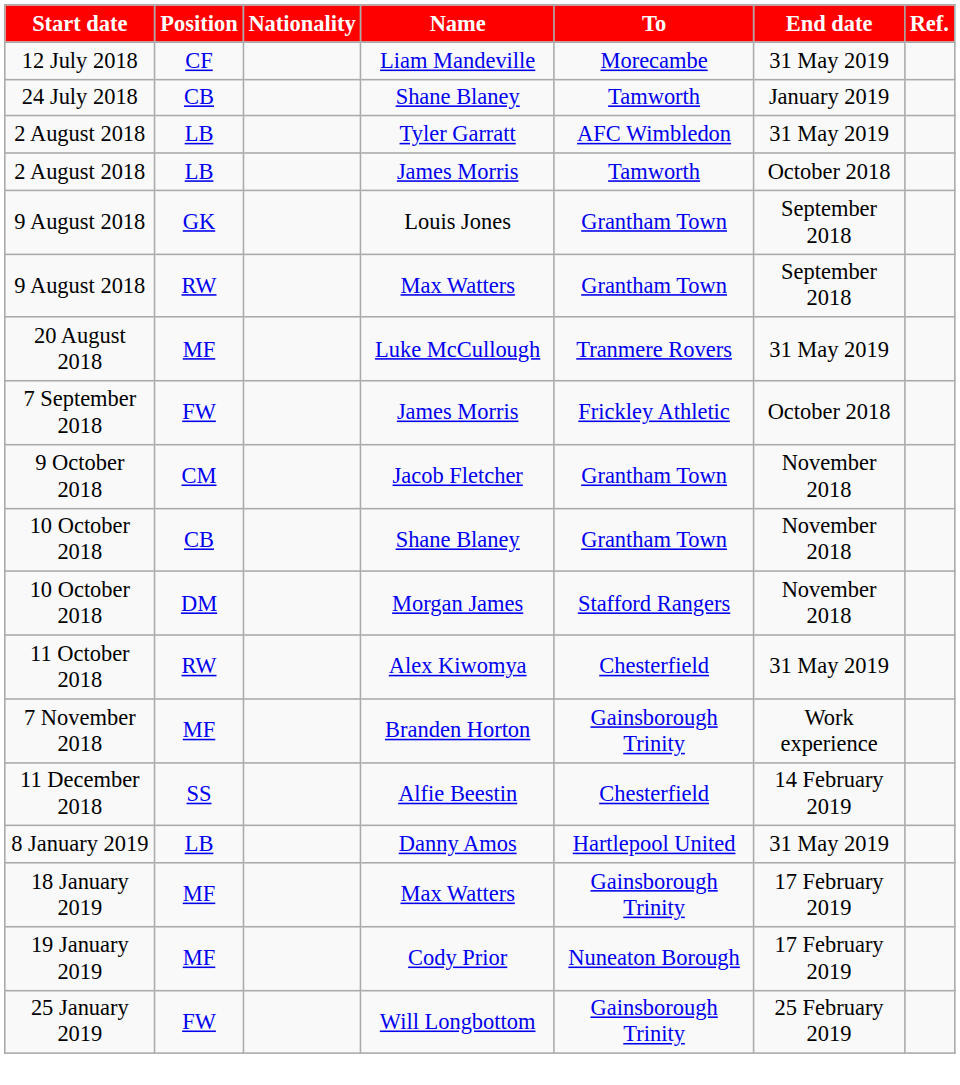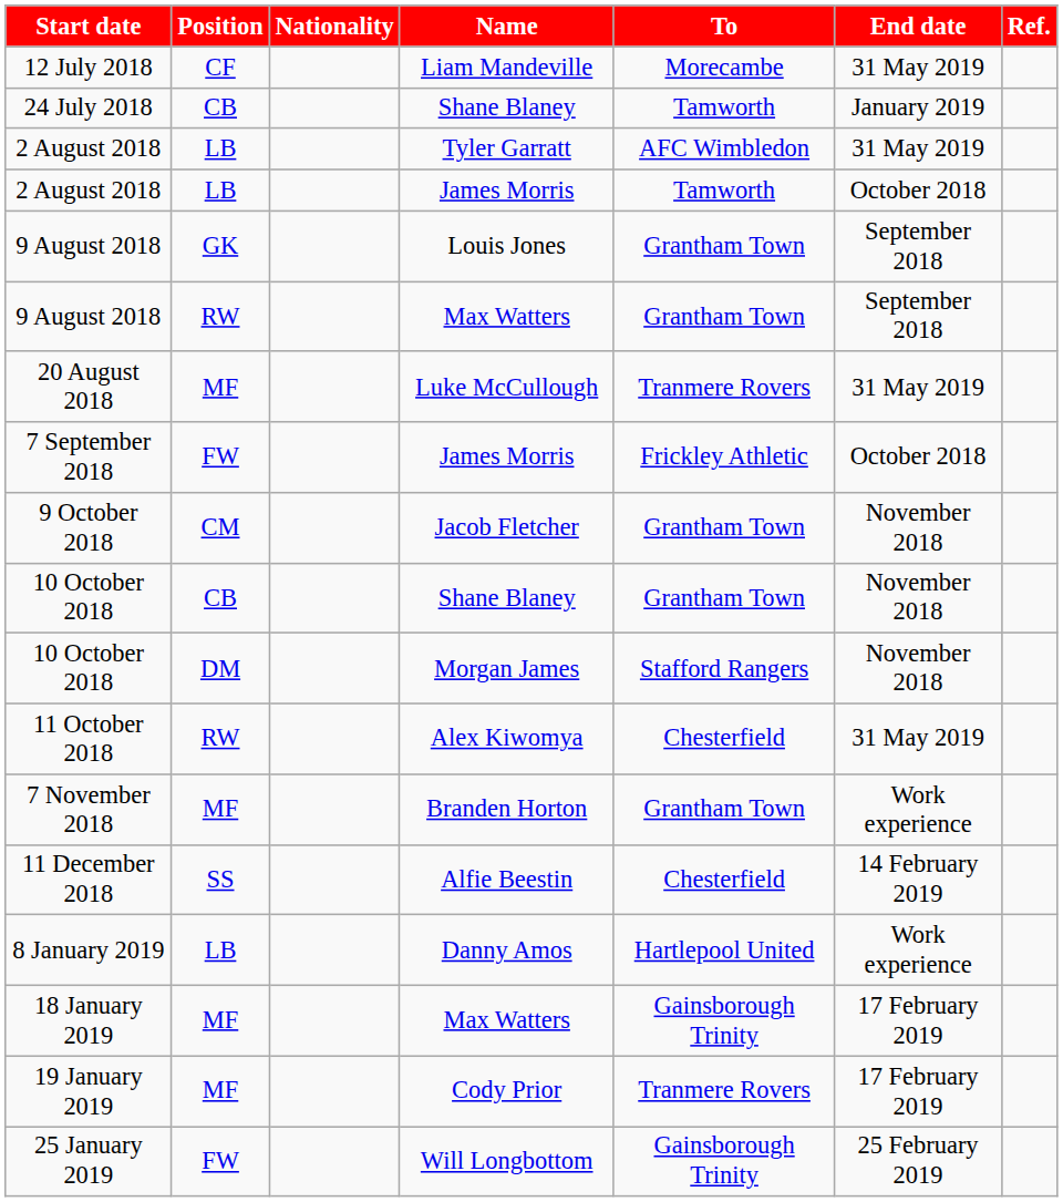7 November 2018 | To: Gainsborough Trinity -> Grantham Town
8 January 2019 | End date: 31 May 2019 -> Work experience
19 January 2019 | To: Nuneaton Borough -> Tranmere Rovers
